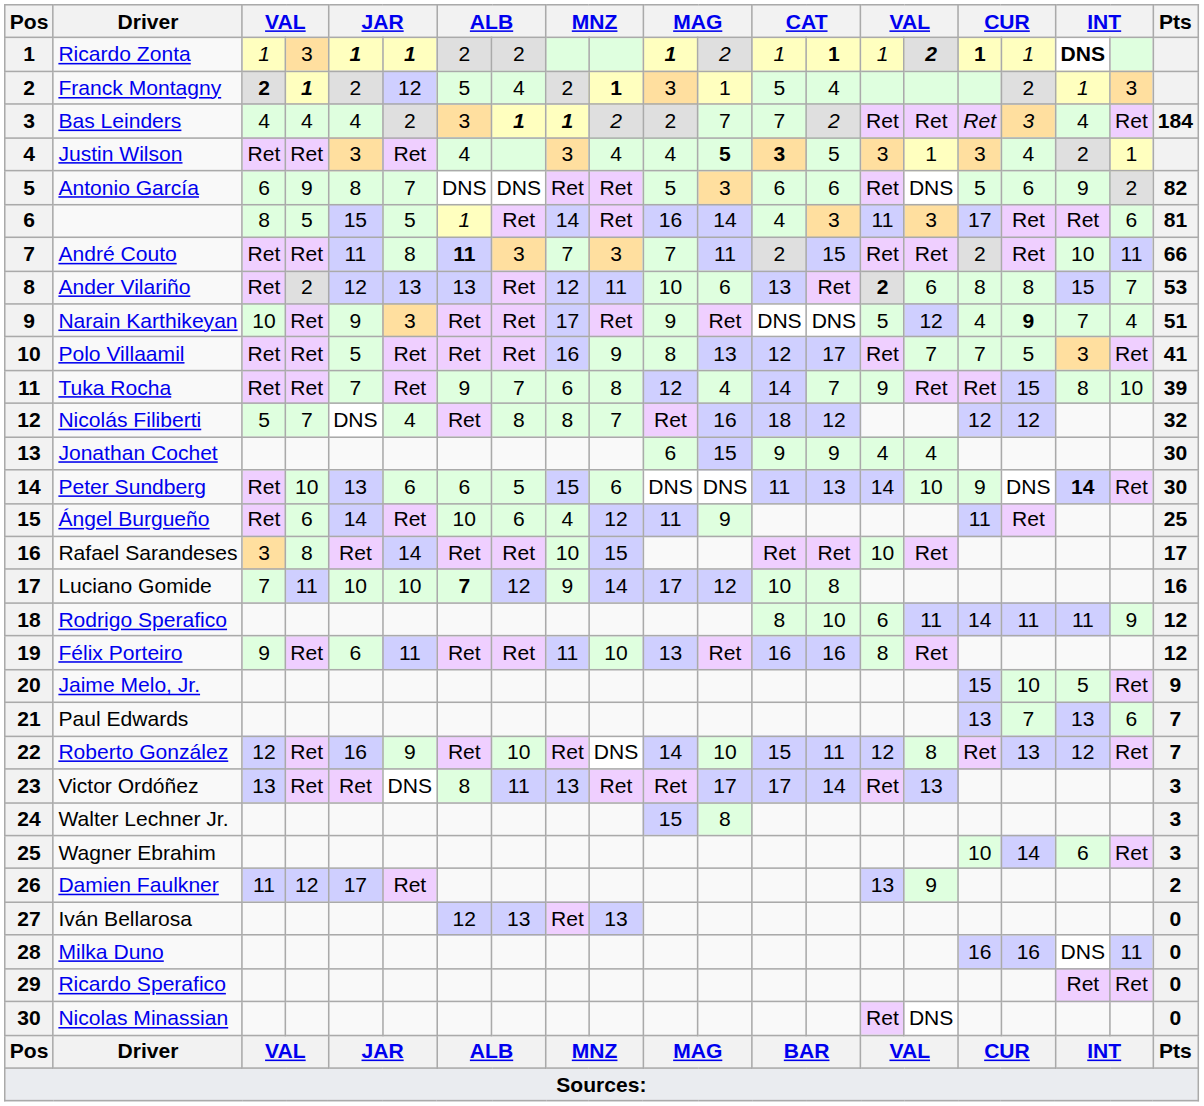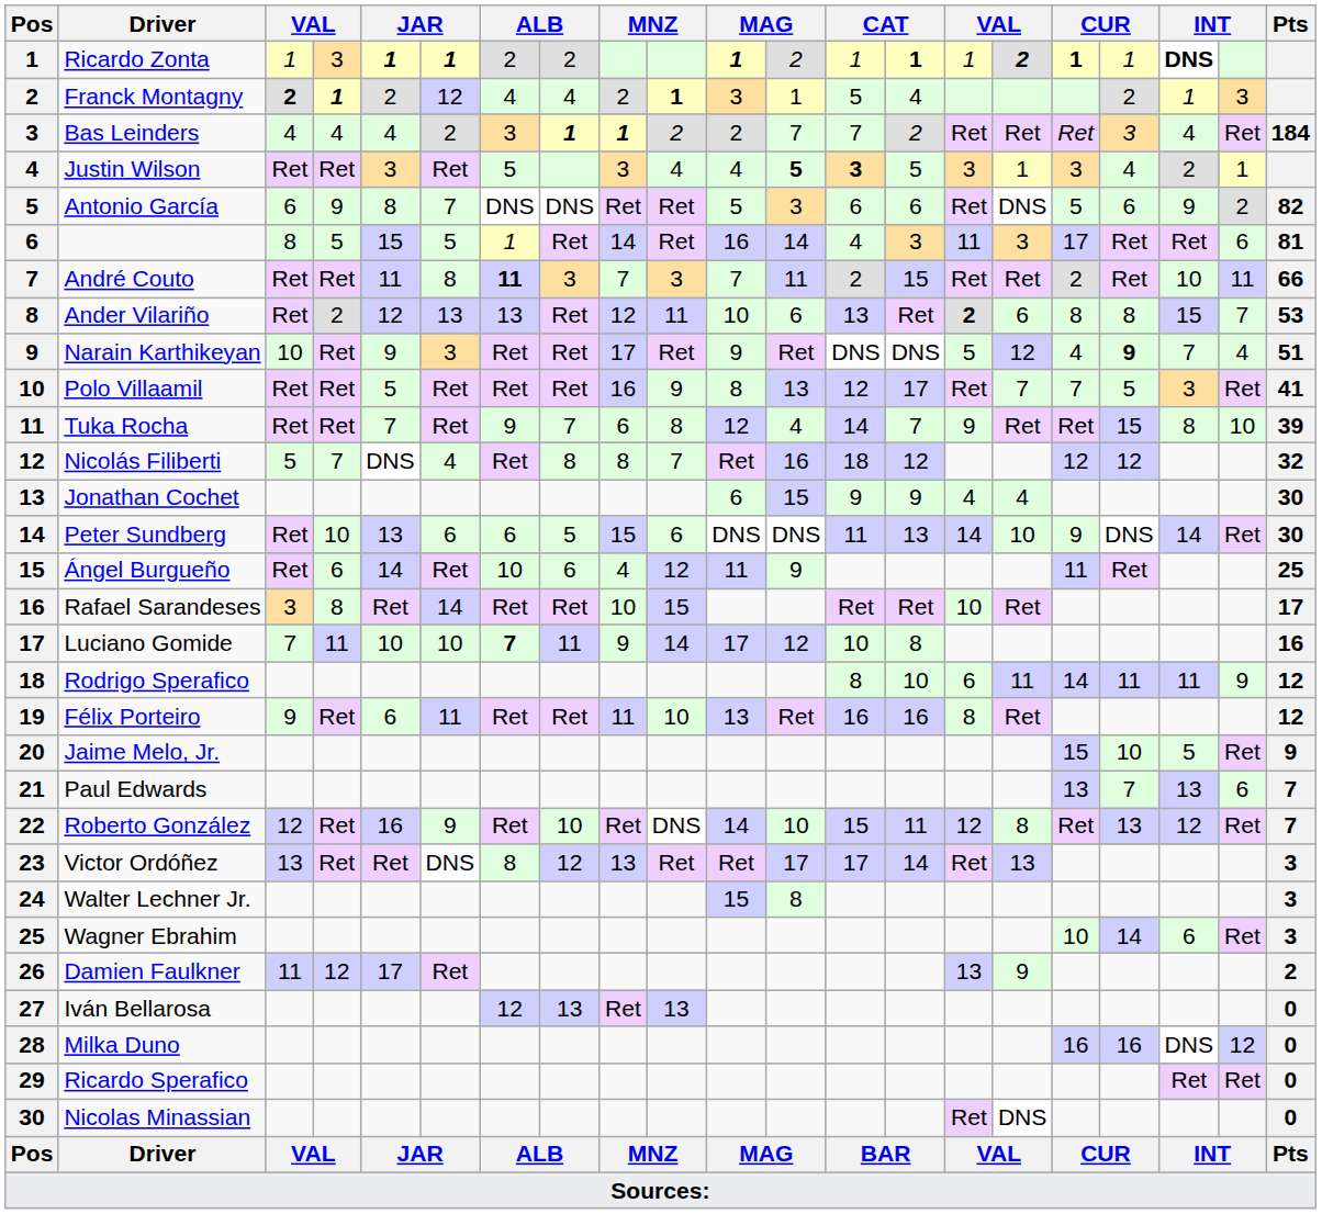Franck Montagny | column 7: 5 -> 4
Justin Wilson | column 7: 4 -> 5
Peter Sundberg | column 19: bold -> normal
Luciano Gomide | column 8: 12 -> 11
Victor Ordóñez | column 8: 11 -> 12
Milka Duno | column 20: 11 -> 12
